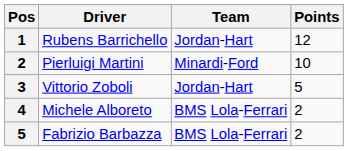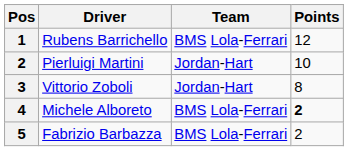Rubens Barrichello | Team: Jordan-Hart -> BMS Lola-Ferrari
Pierluigi Martini | Team: Minardi-Ford -> Jordan-Hart
Vittorio Zoboli | Points: 5 -> 8
Michele Alboreto | Points: normal -> bold
